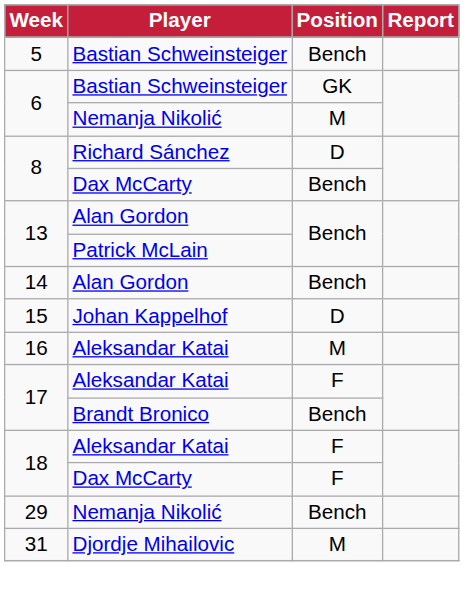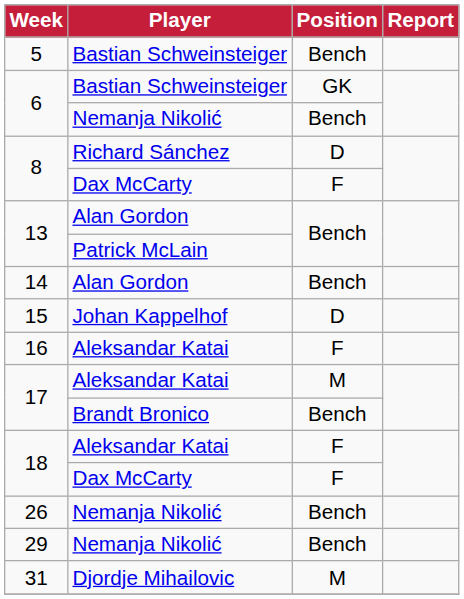6 / Nemanja Nikolić | Position: M -> Bench
8 / Dax McCarty | Position: Bench -> F
16 | Position: M -> F
17 / Aleksandar Katai | Position: F -> M
+ row: 26 | Nemanja Nikolić | Bench
